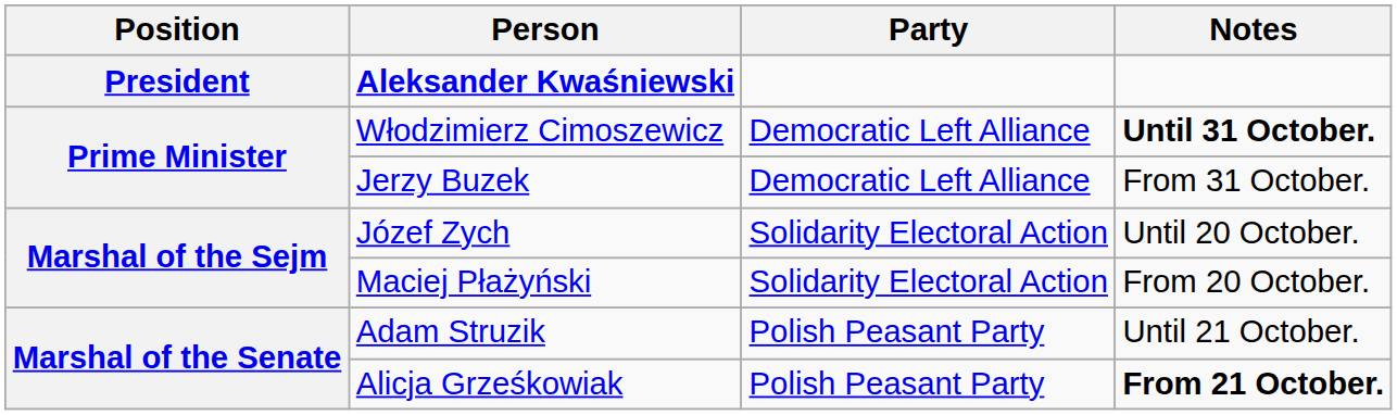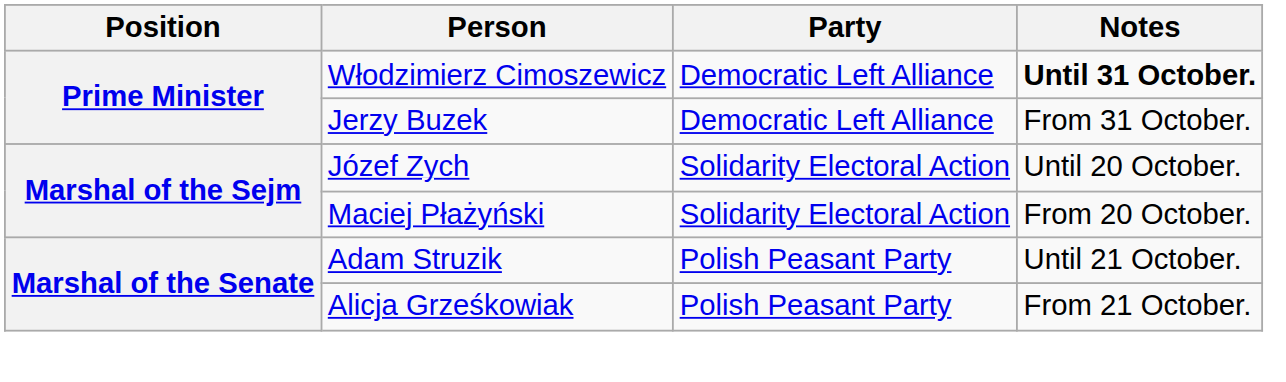- row: President | Aleksander Kwaśniewski
Alicja Grześkowiak | Notes: bold -> normal
